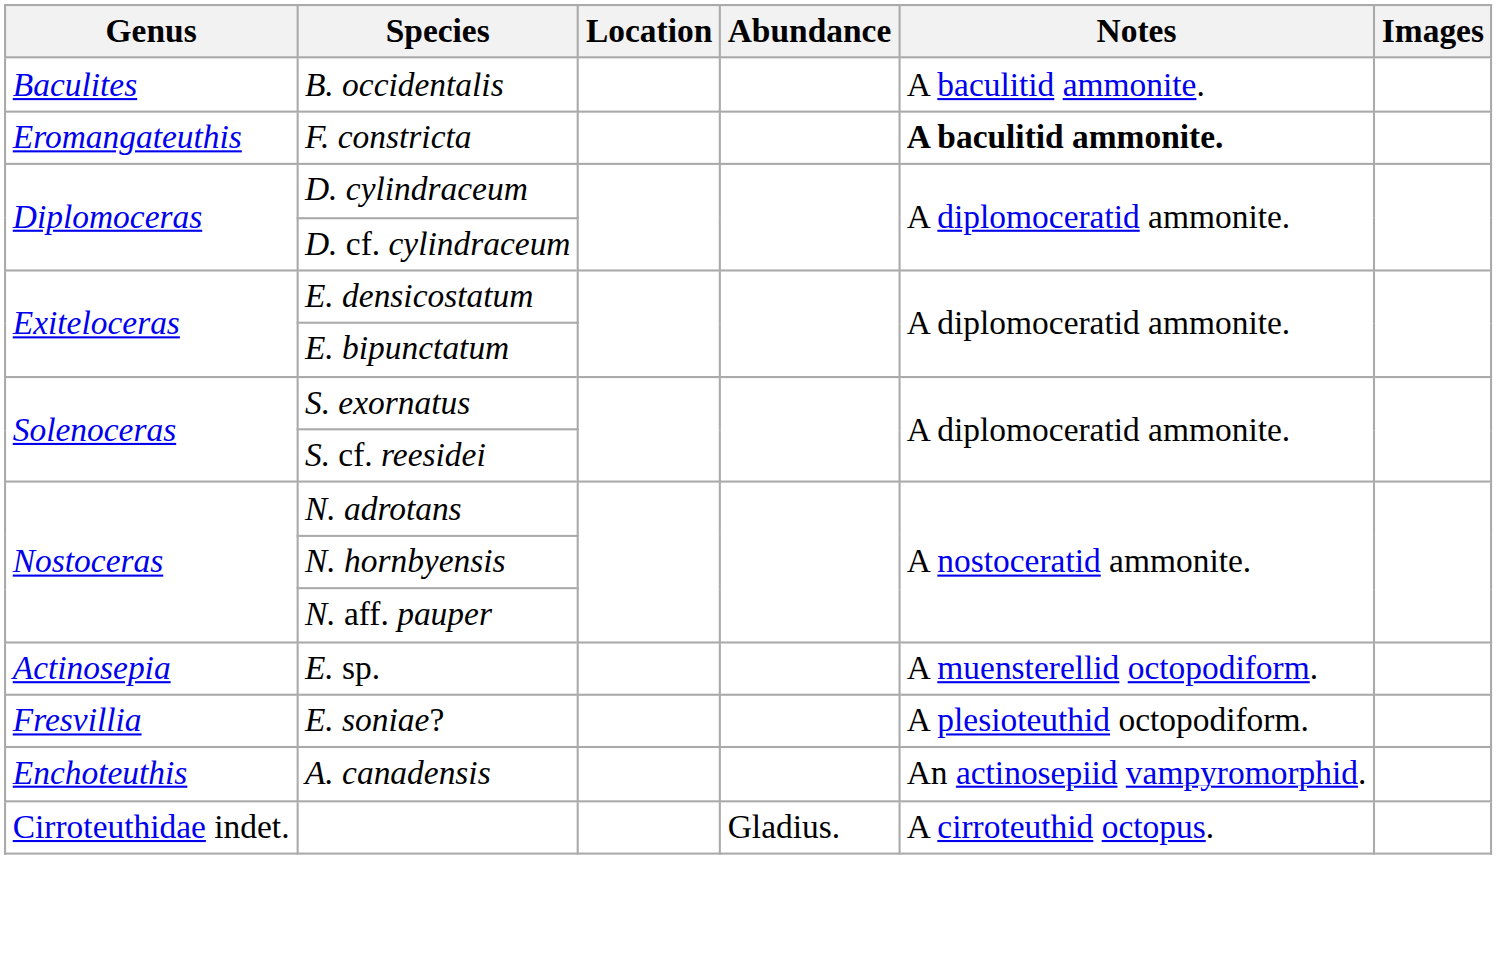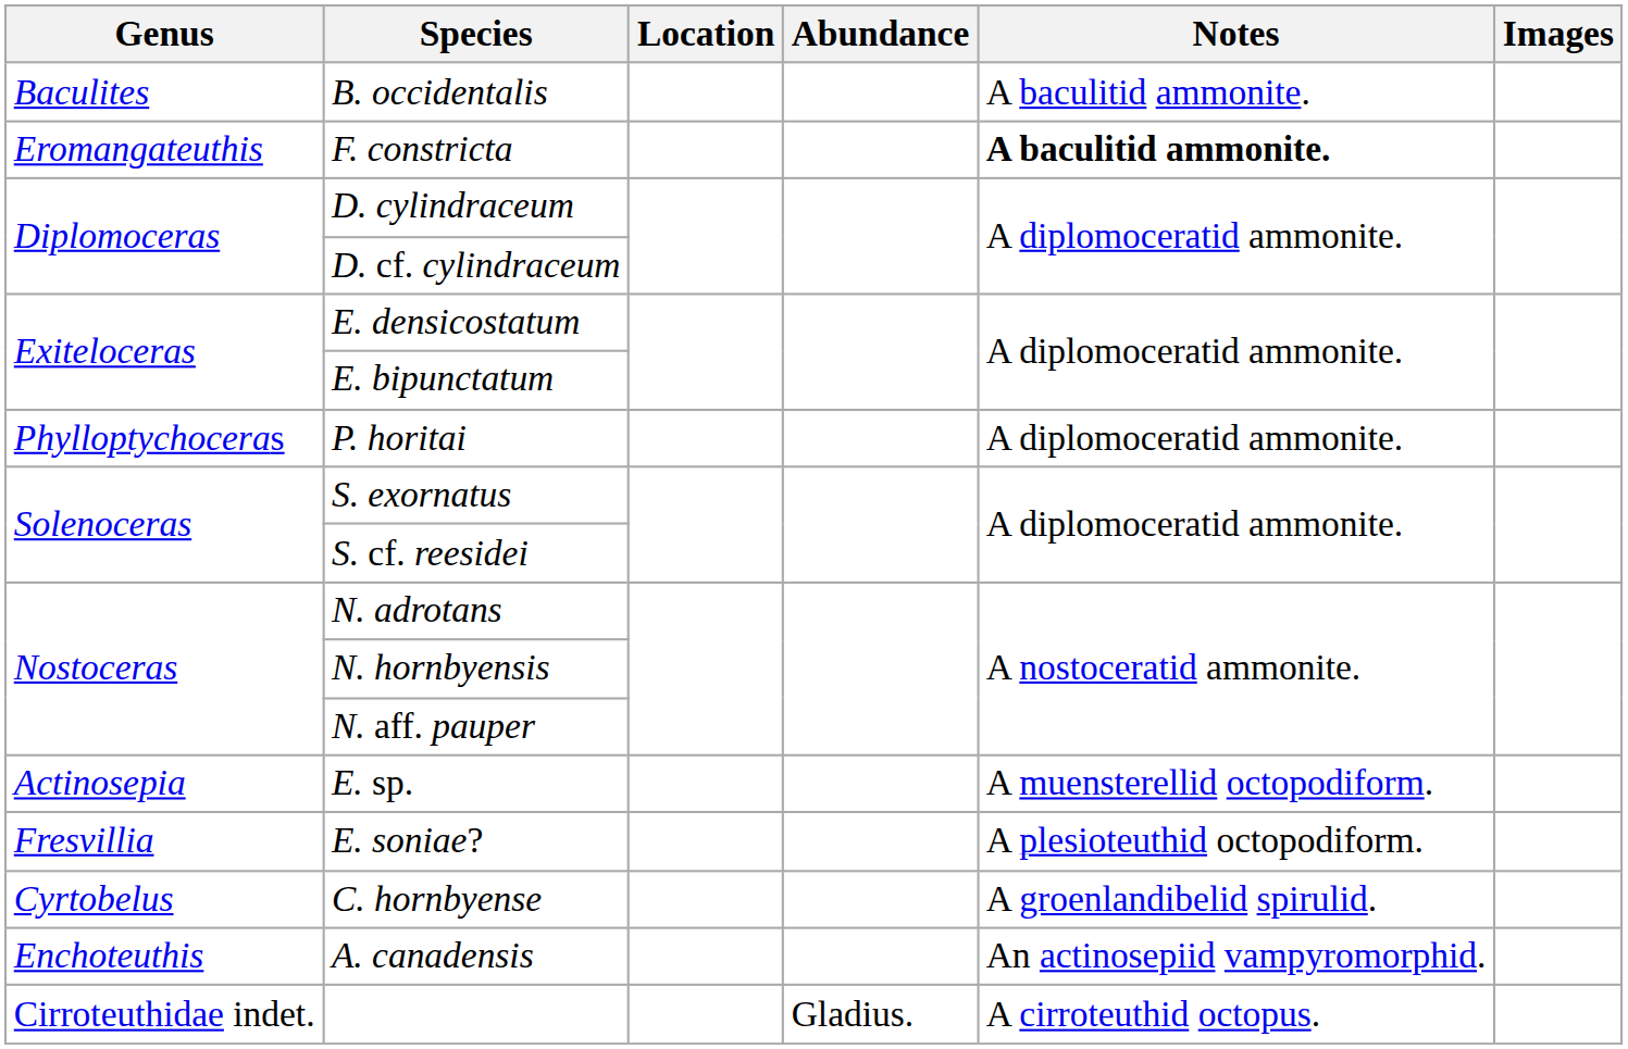+ row: Phylloptychoceras | P. horitai | A diplomoceratid ammonite.
+ row: Cyrtobelus | C. hornbyense | A groenlandibelid spirulid.
